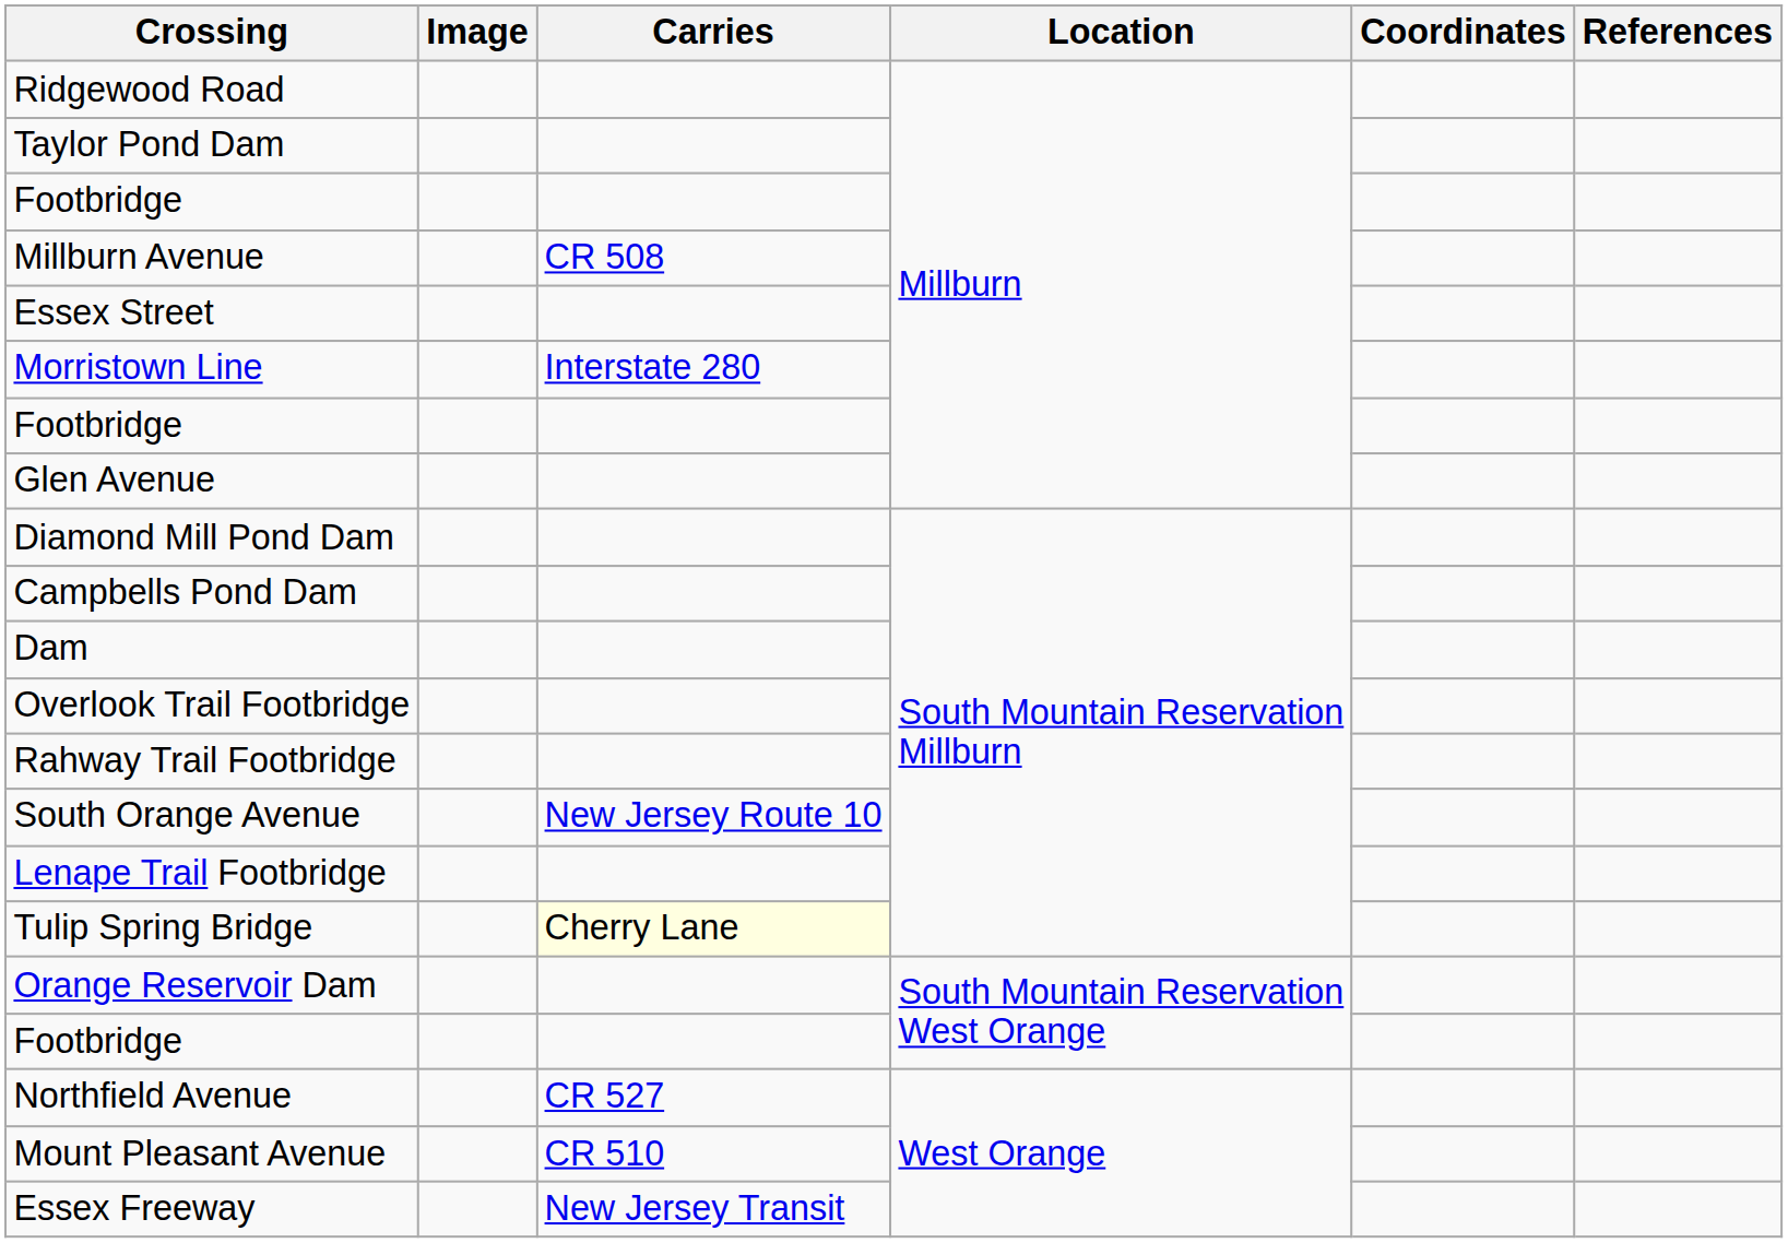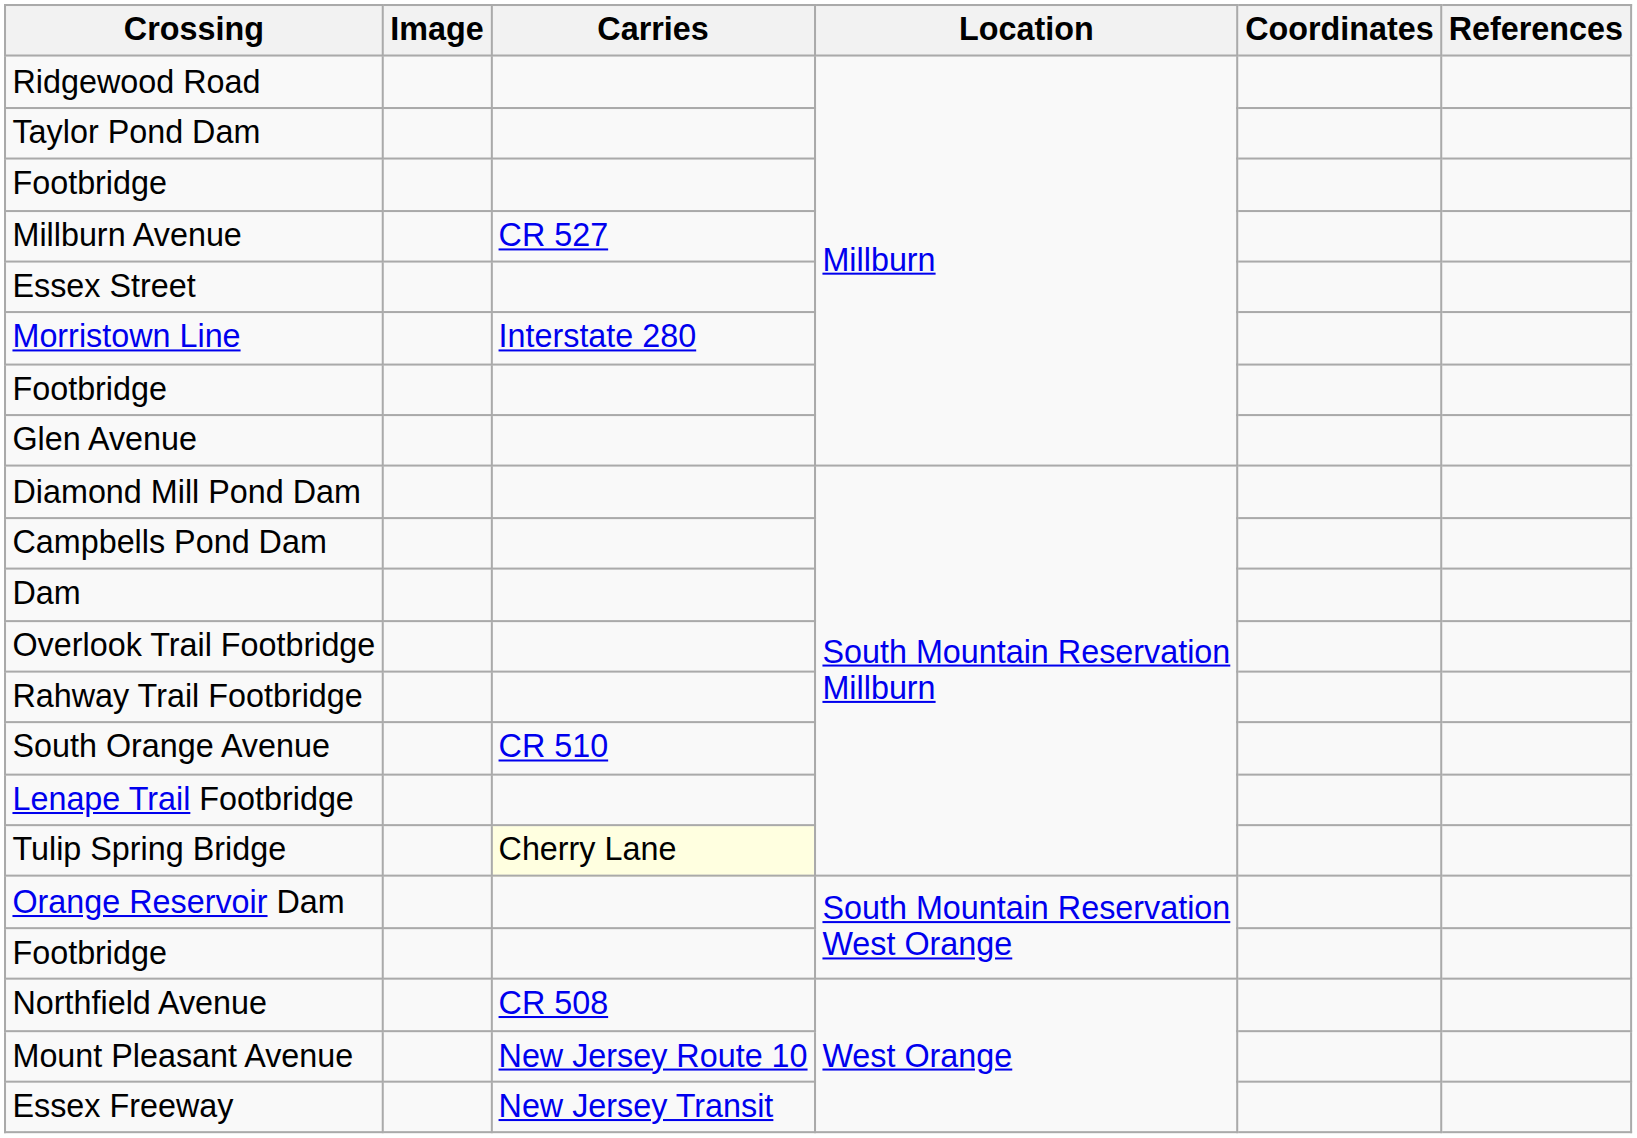Millburn Avenue | Carries: CR 508 -> CR 527
South Orange Avenue | Carries: New Jersey Route 10 -> CR 510
Northfield Avenue | Carries: CR 527 -> CR 508
Mount Pleasant Avenue | Carries: CR 510 -> New Jersey Route 10
